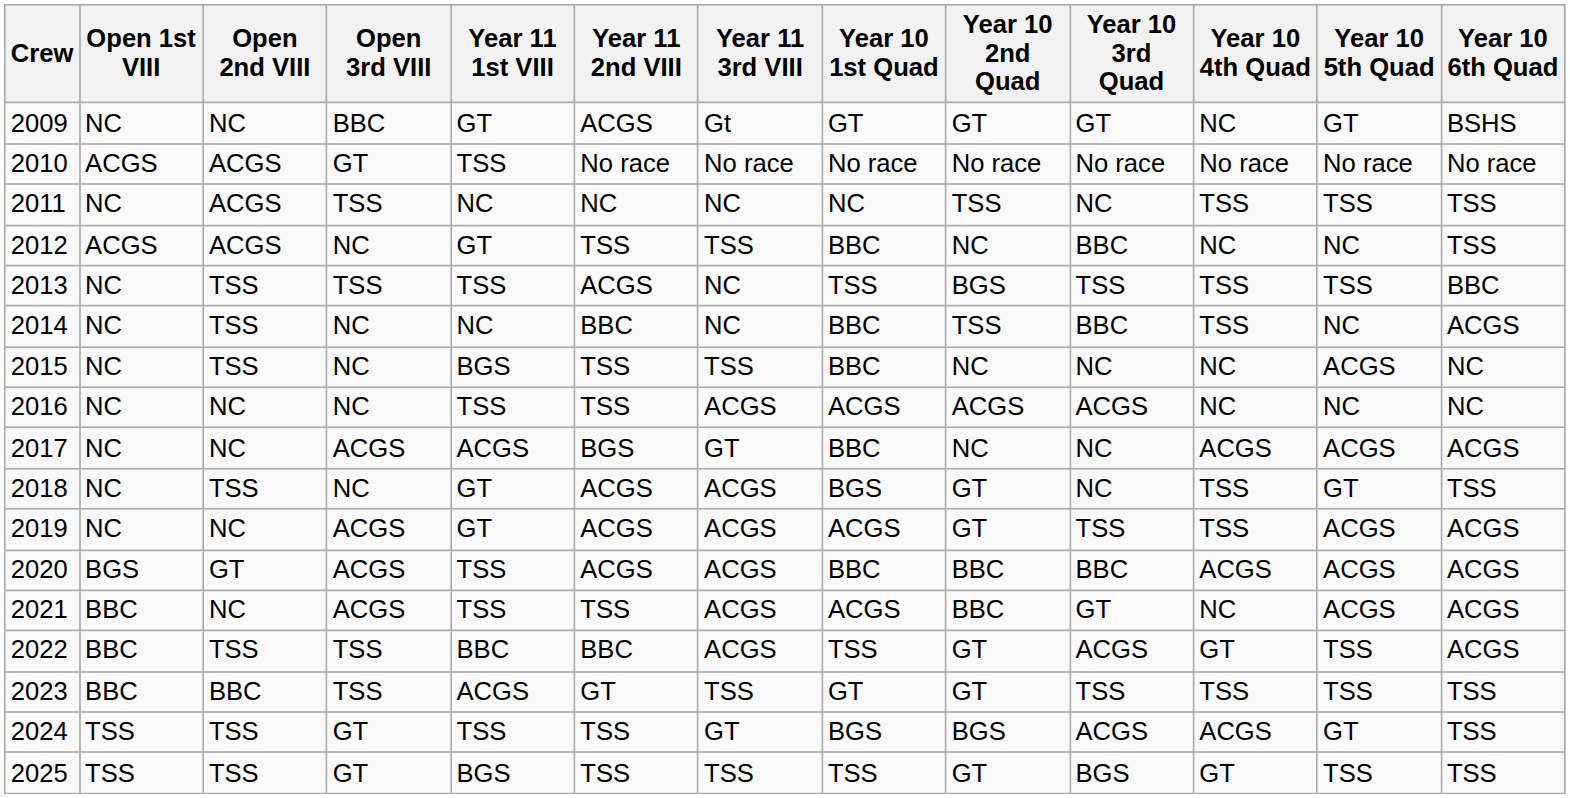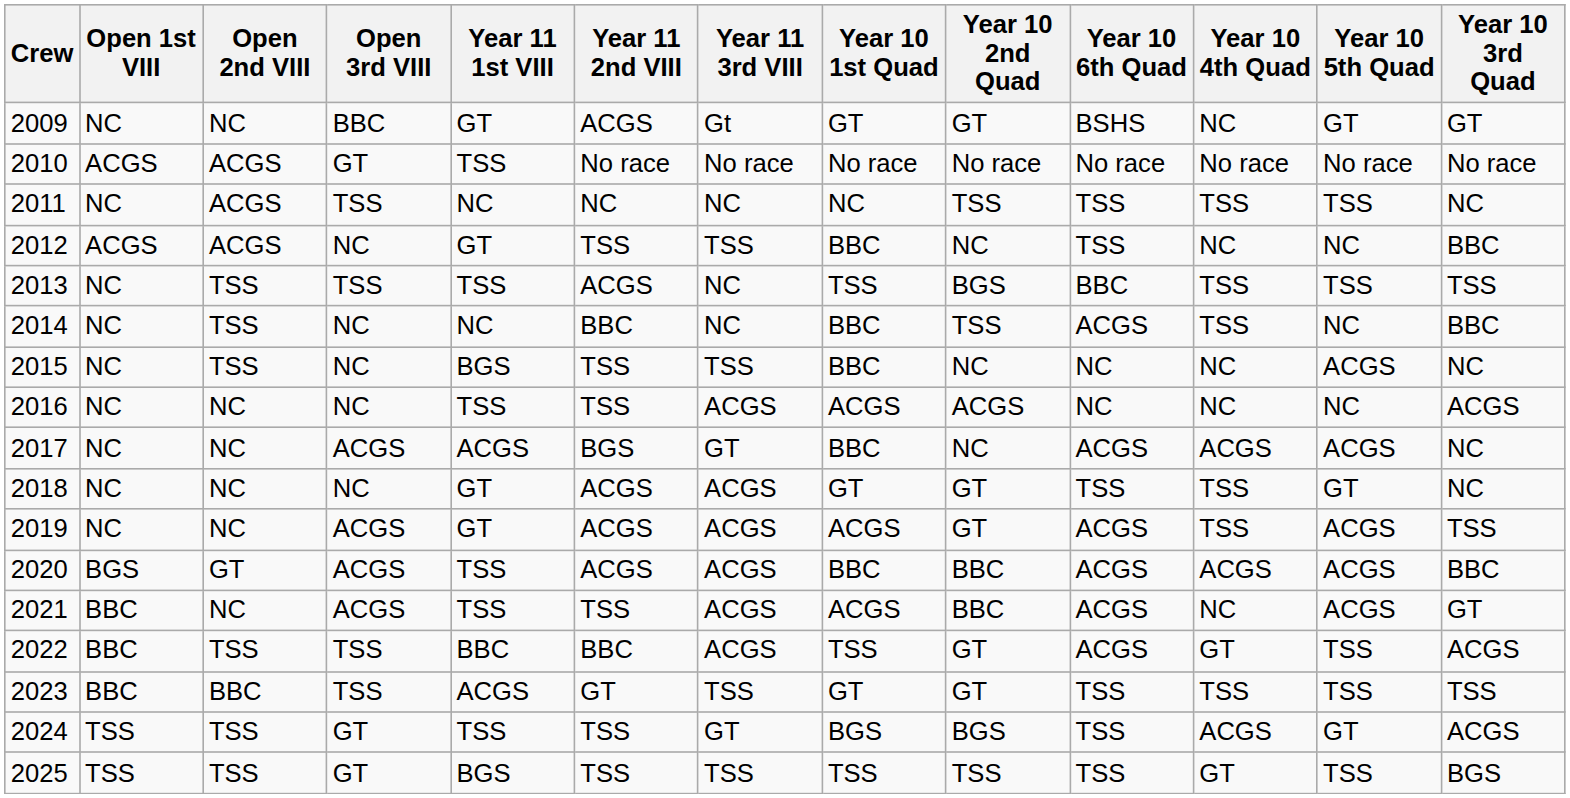columns swapped: Year 10 3rd Quad <-> Year 10 6th Quad
2018 | Open 2nd VIII: TSS -> NC
2018 | Year 10 1st Quad: BGS -> GT
2025 | Year 10 2nd Quad: GT -> TSS
